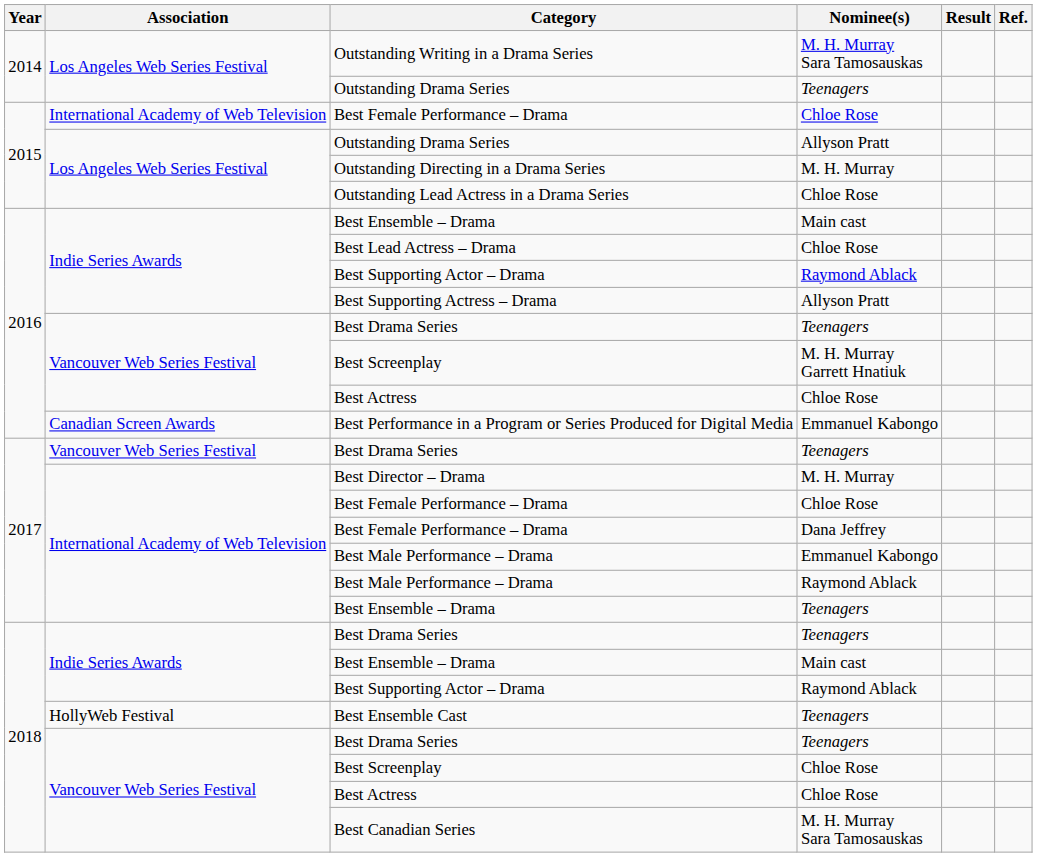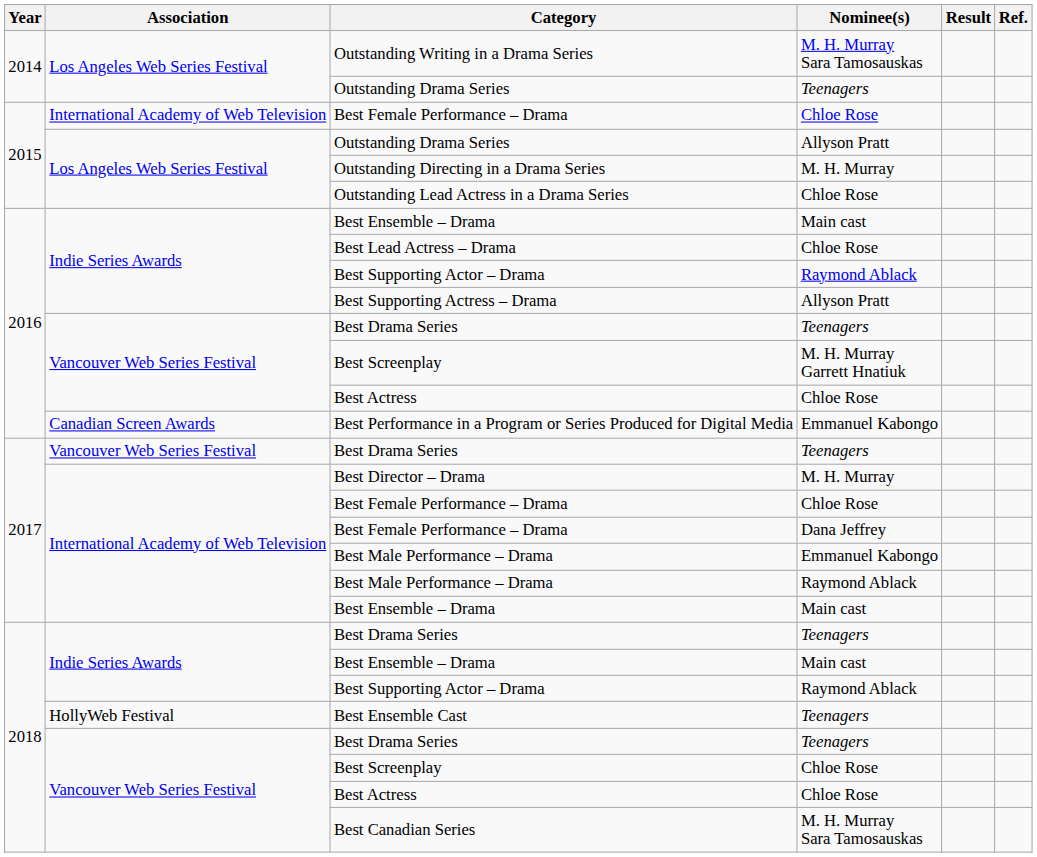2017 / Best Ensemble – Drama | Nominee(s): Teenagers -> Main cast
